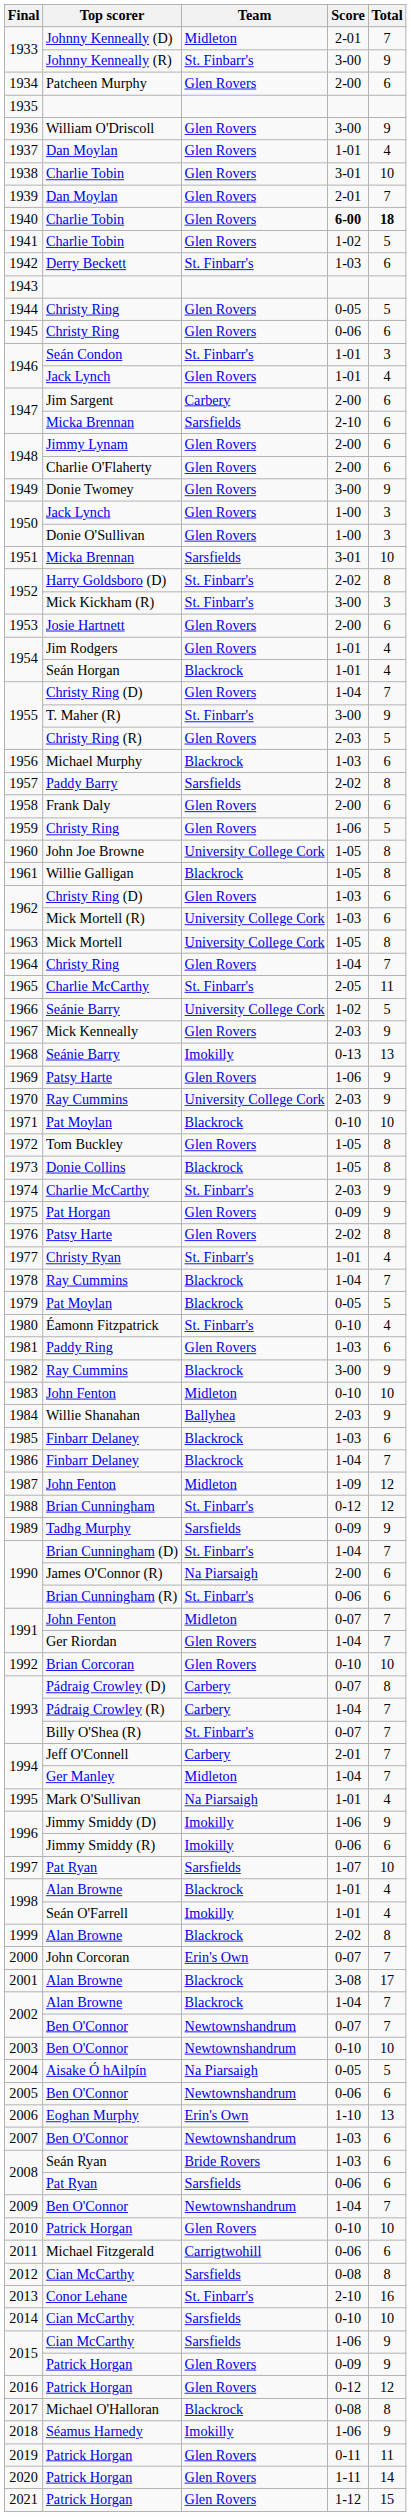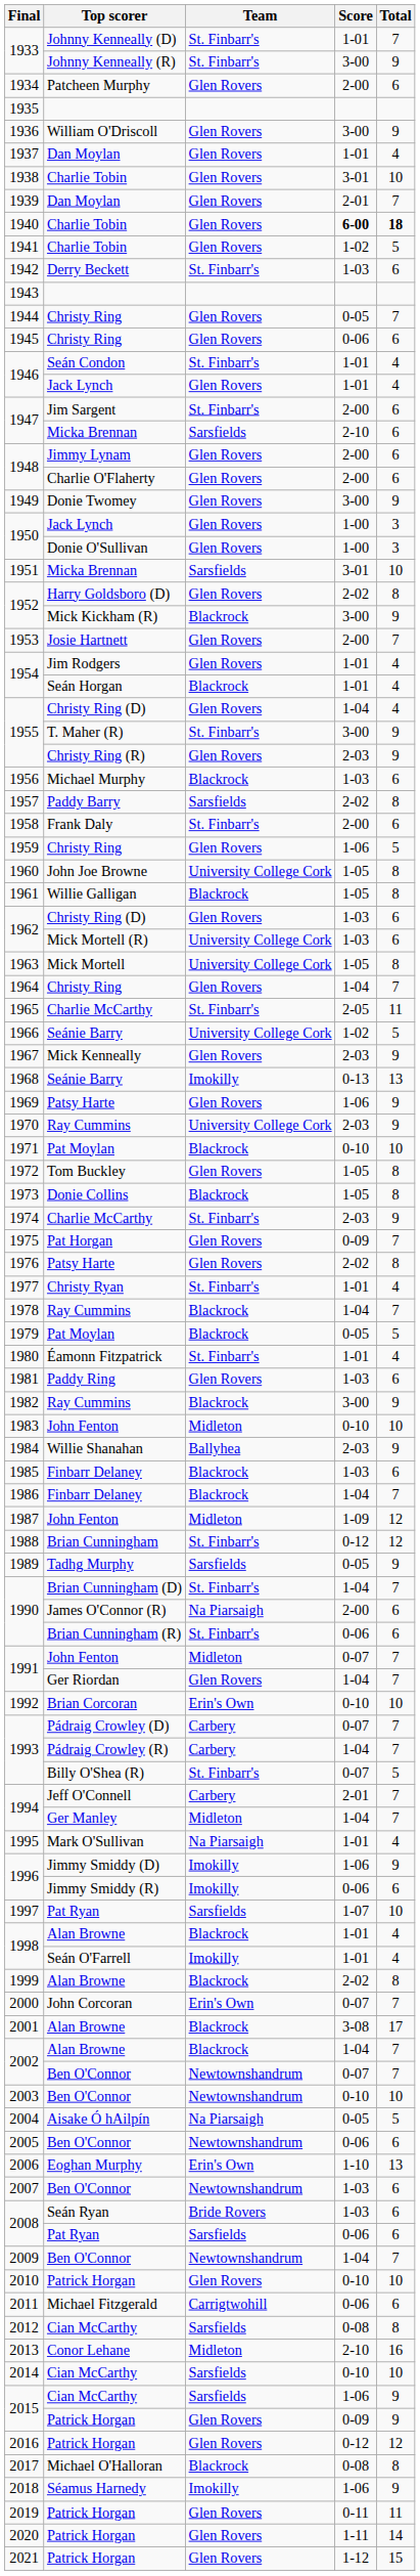1933 / Johnny Kenneally (D) | Team: Midleton -> St. Finbarr's
1933 / Johnny Kenneally (D) | Score: 2-01 -> 1-01
1944 | Total: 5 -> 7
1946 / Seán Condon | Total: 3 -> 4
1947 / Jim Sargent | Team: Carbery -> St. Finbarr's
1952 / Harry Goldsboro (D) | Team: St. Finbarr's -> Glen Rovers
1952 / Mick Kickham (R) | Team: St. Finbarr's -> Blackrock
1952 / Mick Kickham (R) | Total: 3 -> 9
1953 | Total: 6 -> 7
1955 / Christy Ring (D) | Total: 7 -> 4
1955 / Christy Ring (R) | Total: 5 -> 9
1958 | Team: Glen Rovers -> St. Finbarr's
1975 | Total: 9 -> 7
1980 | Score: 0-10 -> 1-01
1989 | Score: 0-09 -> 0-05
1992 | Team: Glen Rovers -> Erin's Own
1993 / Pádraig Crowley (D) | Total: 8 -> 7
1993 / Billy O'Shea (R) | Total: 7 -> 5
2013 | Team: St. Finbarr's -> Midleton
